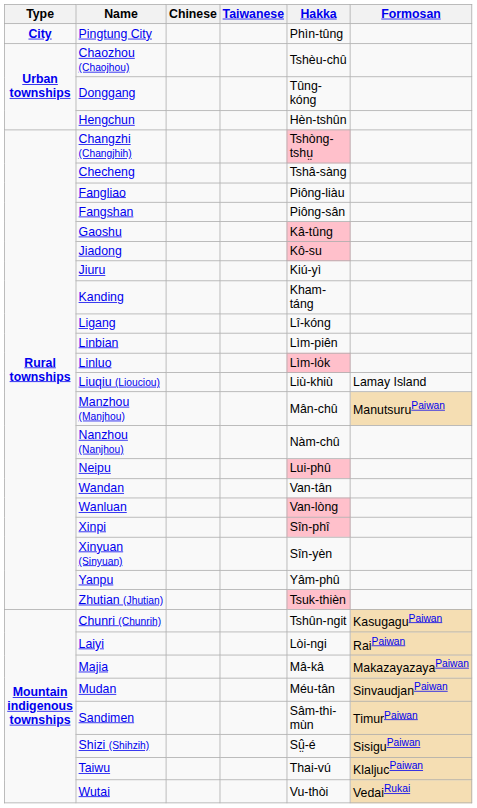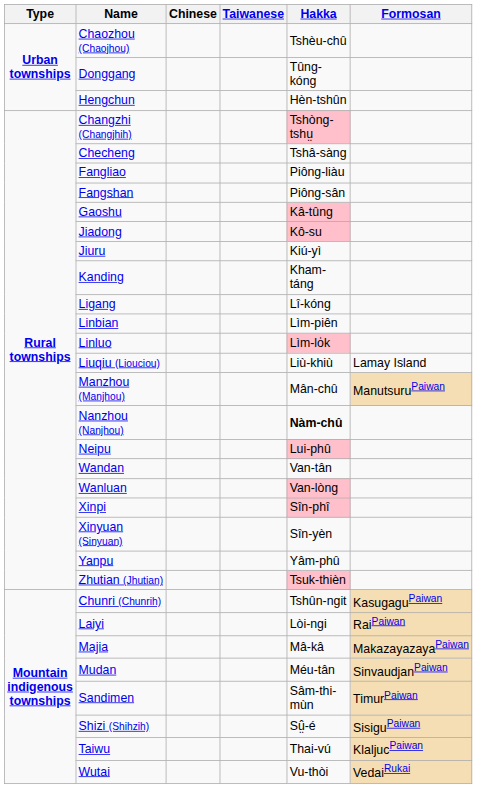- row: City | Pingtung City | Phìn-tûng
Nanzhou (Nanjhou) | Hakka: normal -> bold
